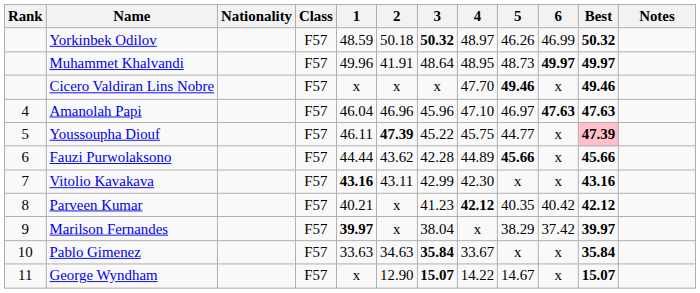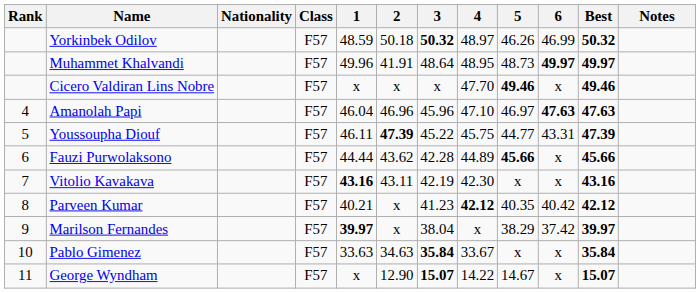Youssoupha Diouf | 6: x -> 43.31
Youssoupha Diouf | Best: pink background -> no background
Vitolio Kavakava | 3: 42.99 -> 42.19
